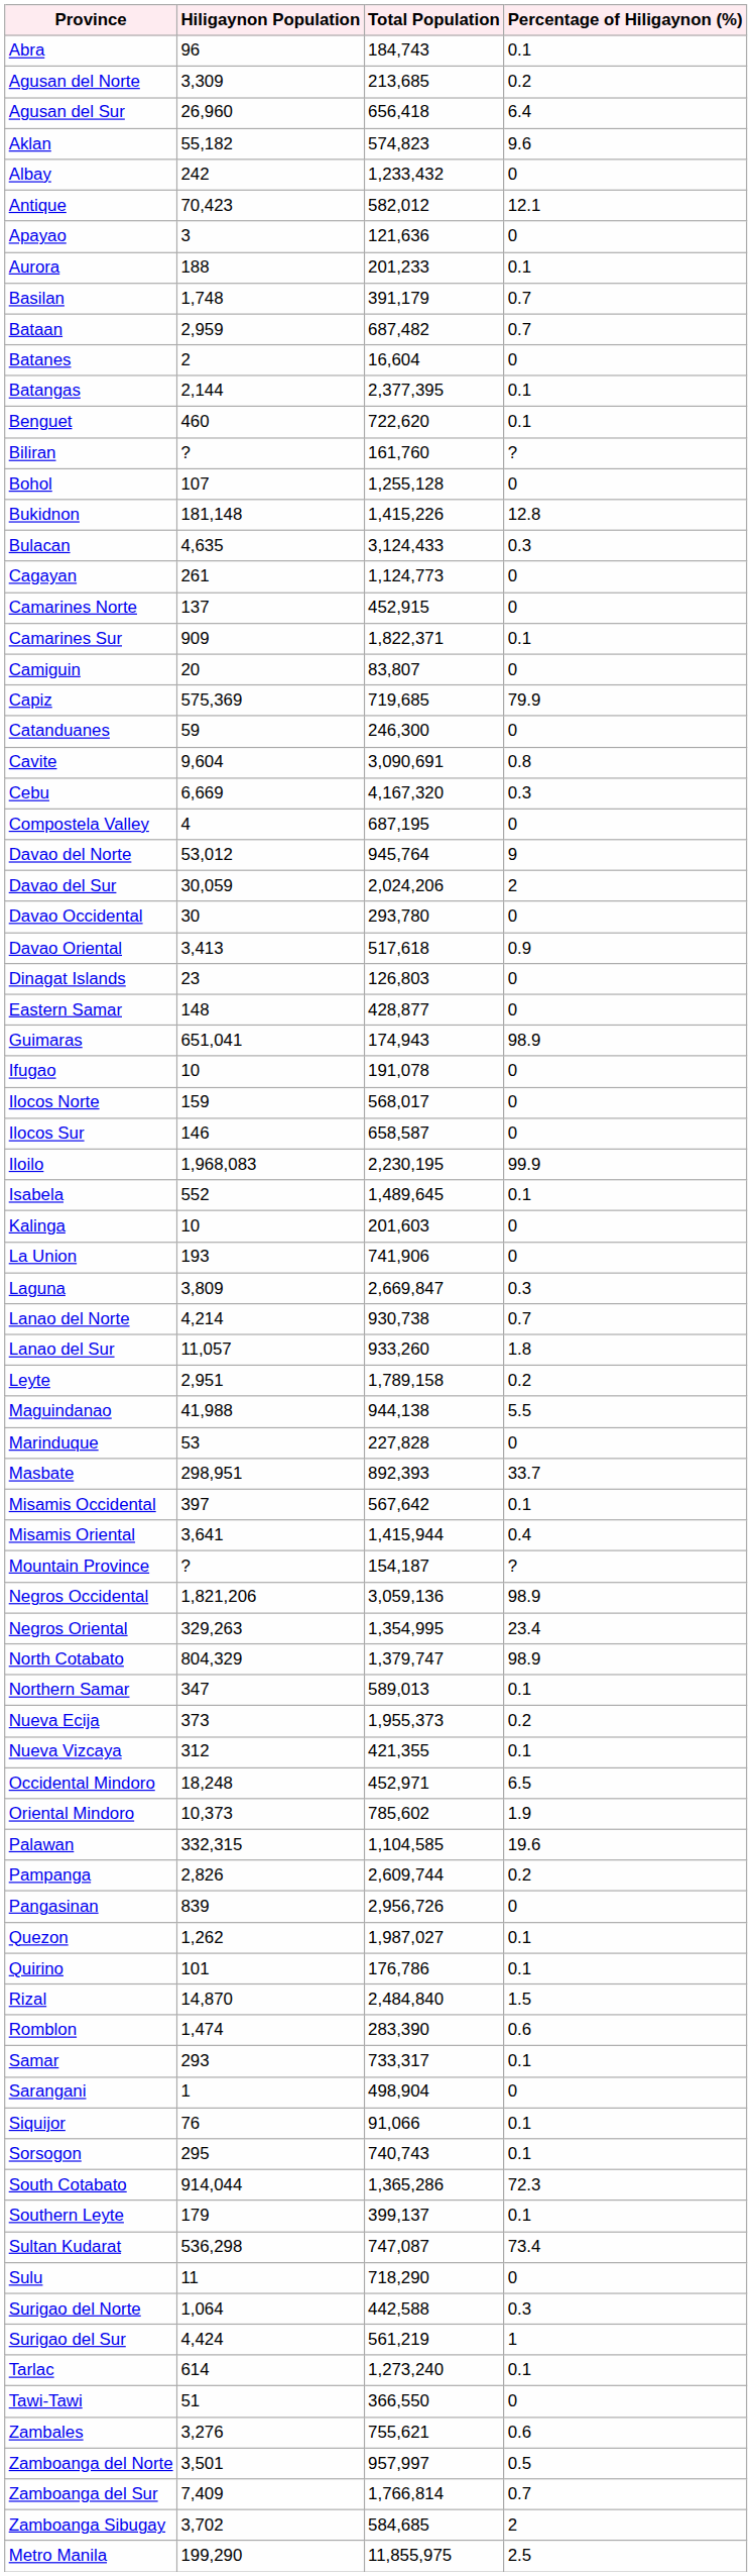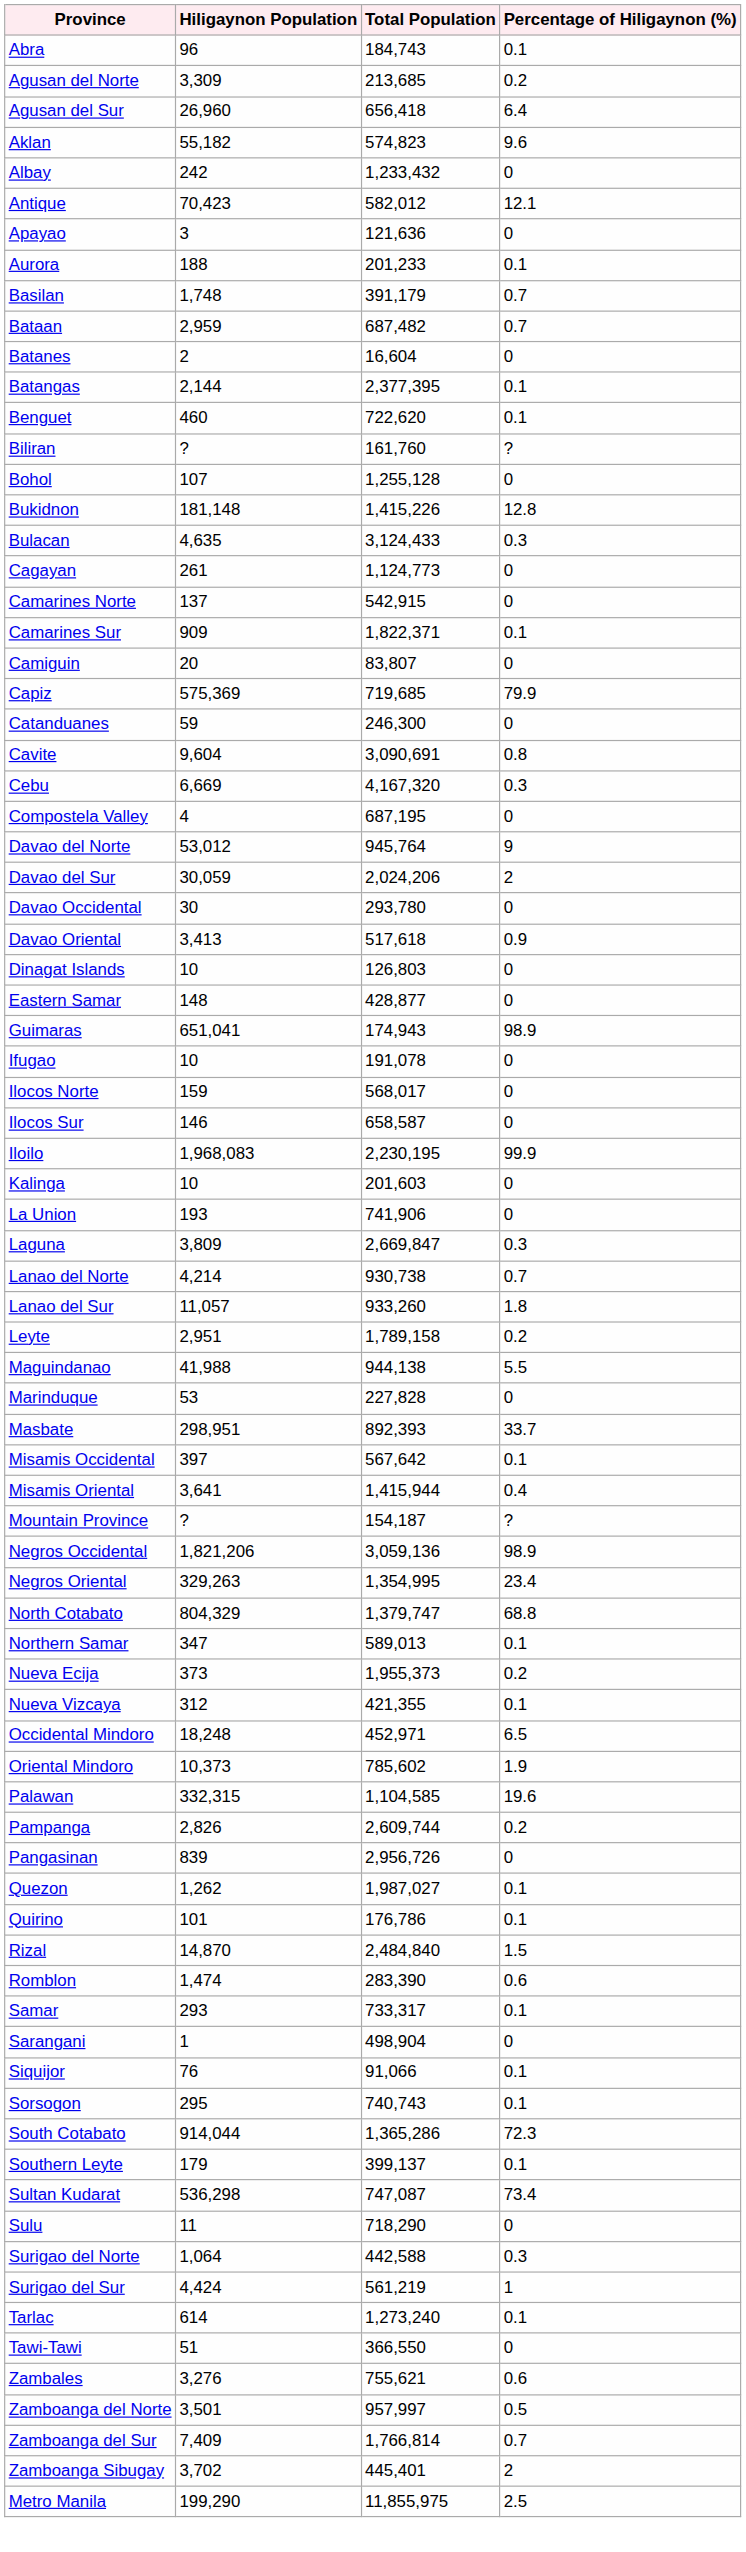Camarines Norte | Total Population: 452,915 -> 542,915
Dinagat Islands | Hiligaynon Population: 23 -> 10
- row: Isabela | 552 | 1,489,645 | 0.1
North Cotabato | Percentage of Hiligaynon (%): 98.9 -> 68.8
Zamboanga Sibugay | Total Population: 584,685 -> 445,401
